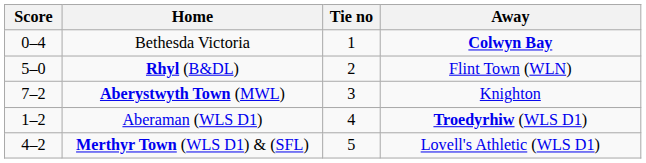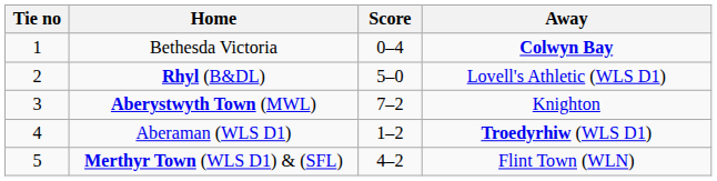columns swapped: Tie no <-> Score
Rhyl (B&DL) | Away: Flint Town (WLN) -> Lovell's Athletic (WLS D1)
Merthyr Town (WLS D1) & (SFL) | Away: Lovell's Athletic (WLS D1) -> Flint Town (WLN)
